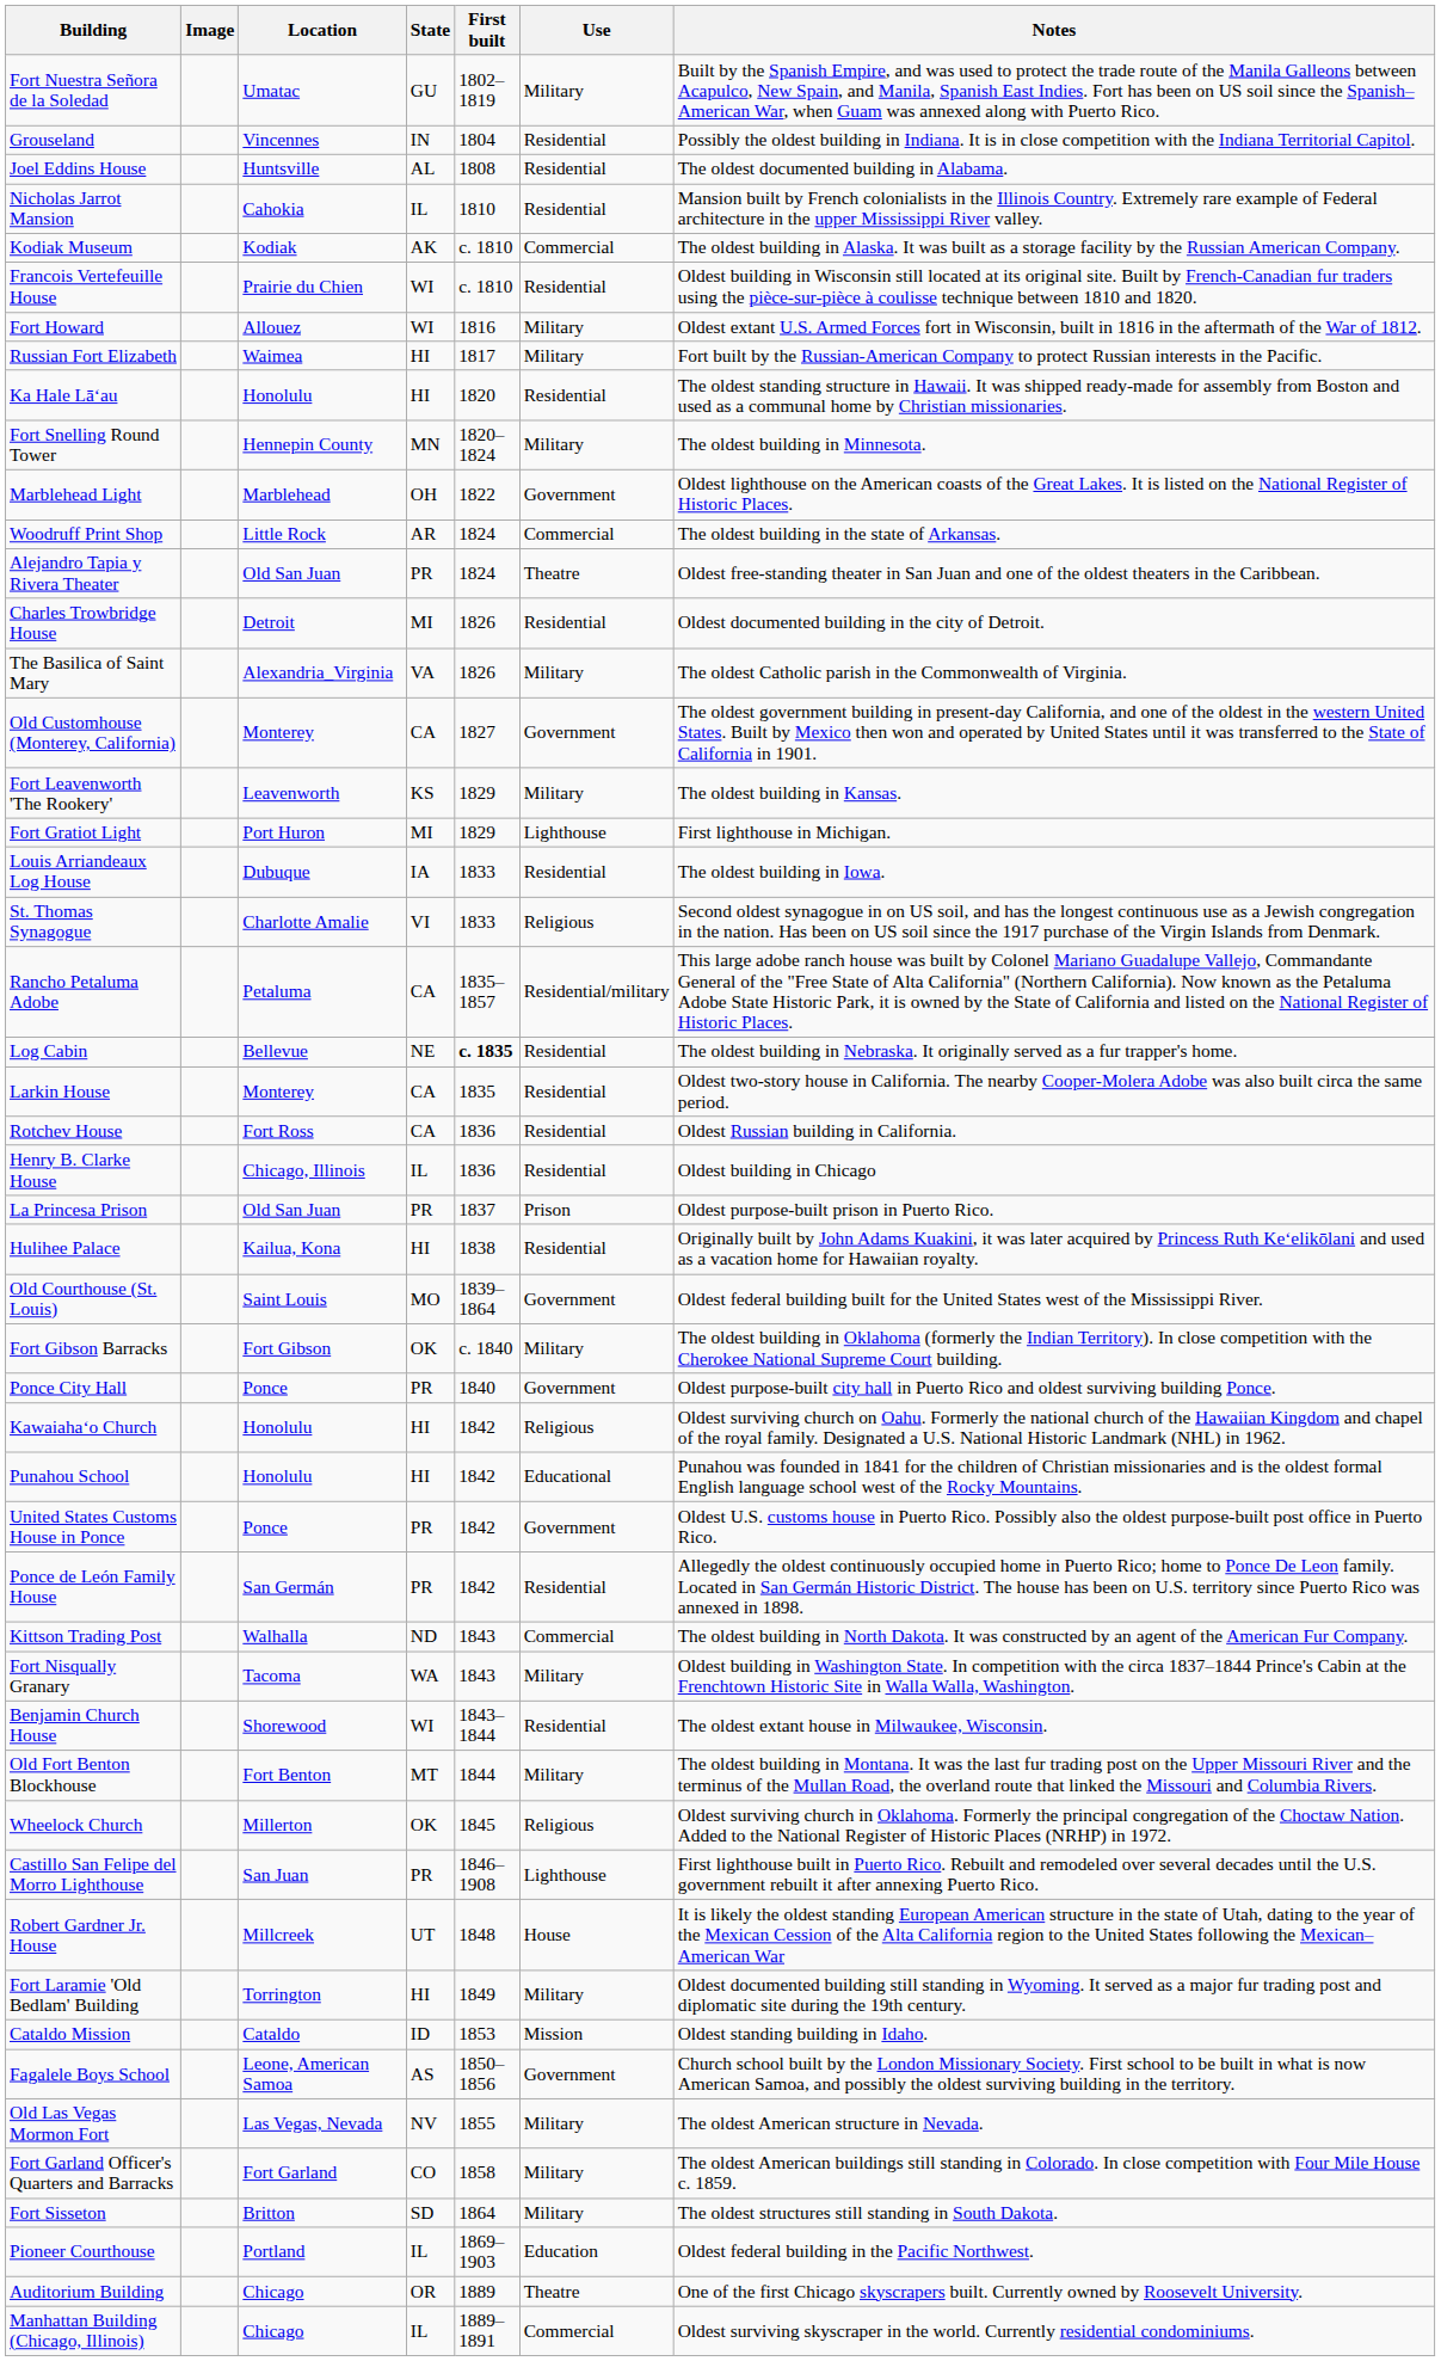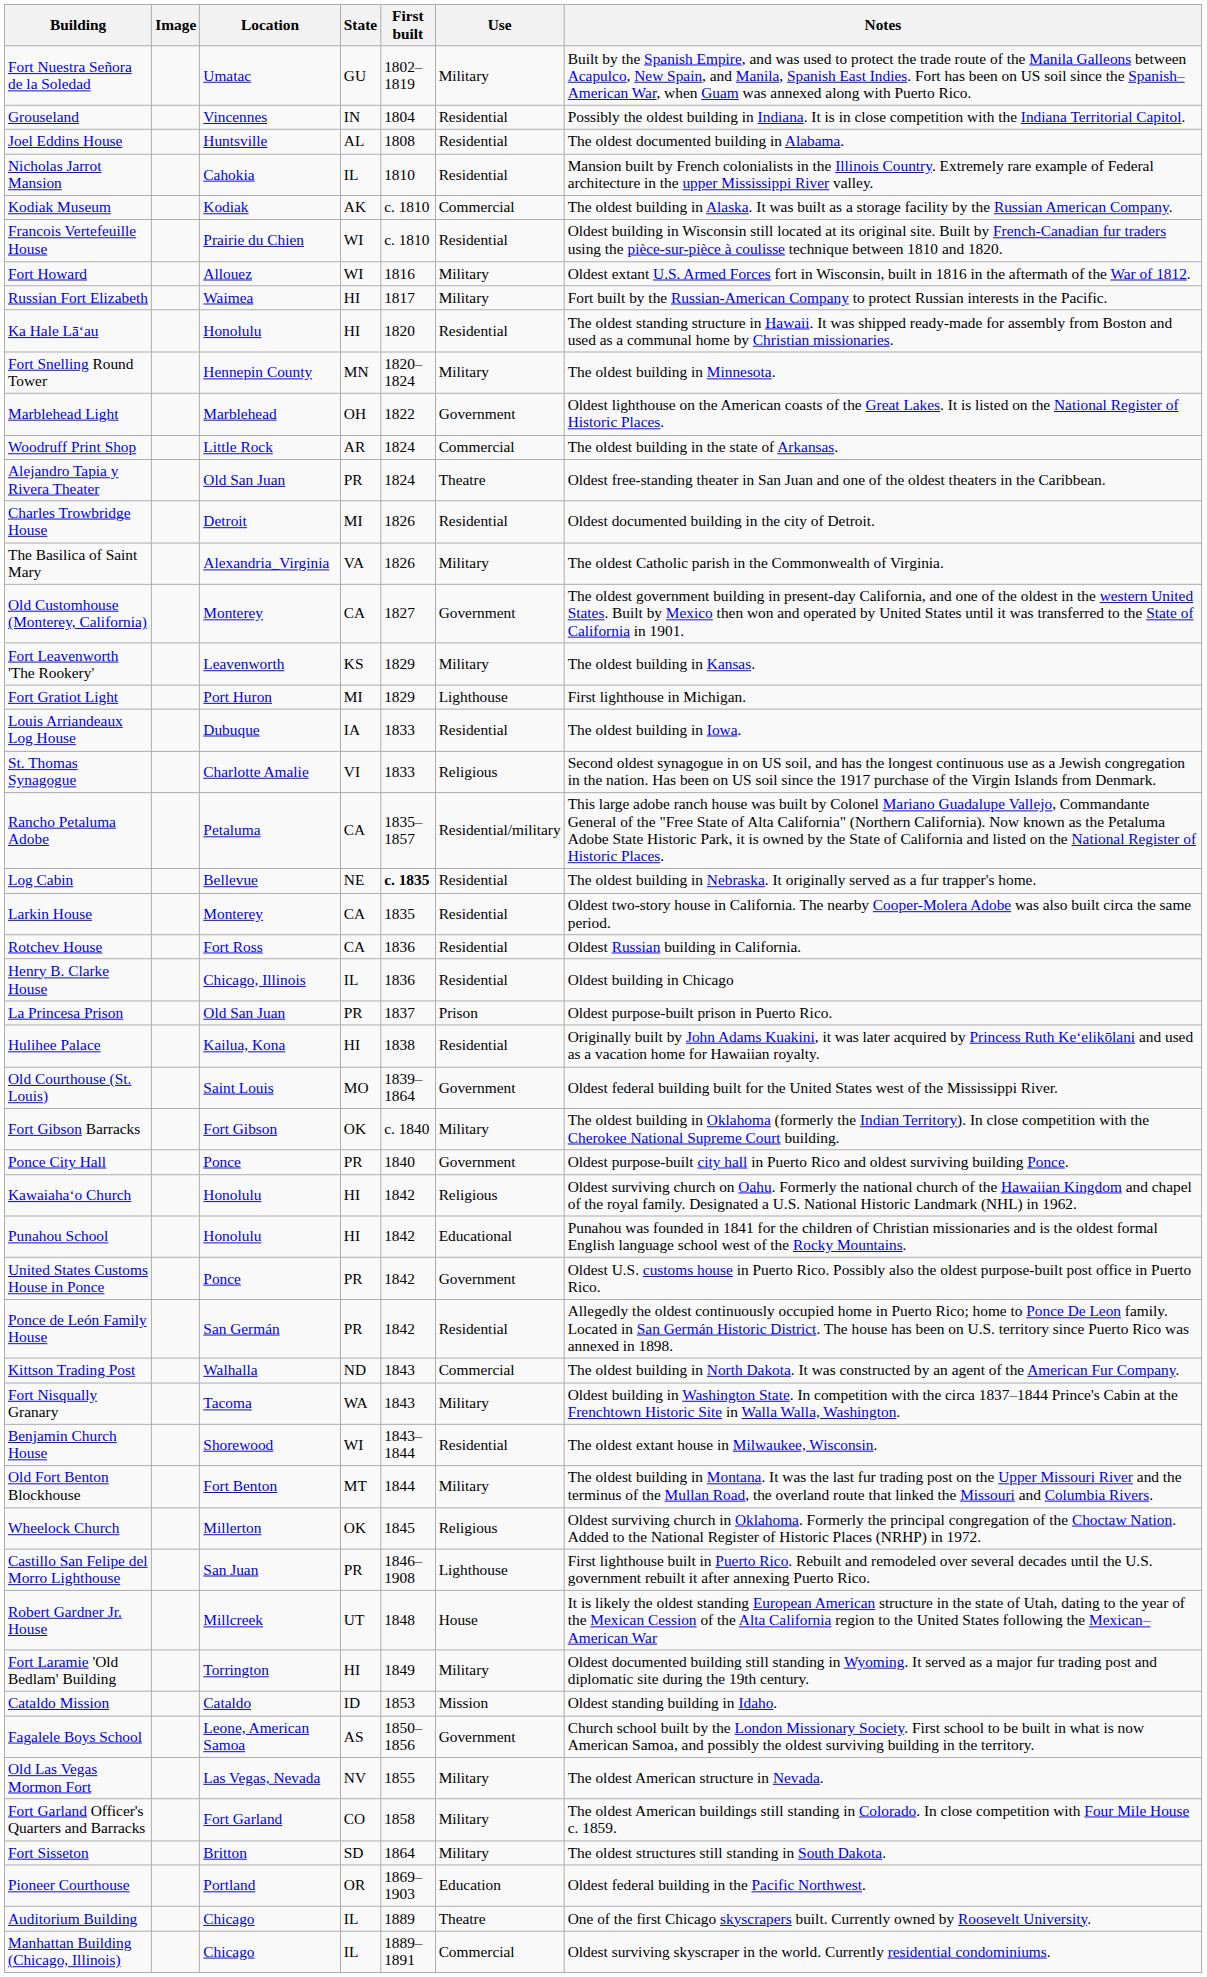Pioneer Courthouse | State: IL -> OR
Auditorium Building | State: OR -> IL
